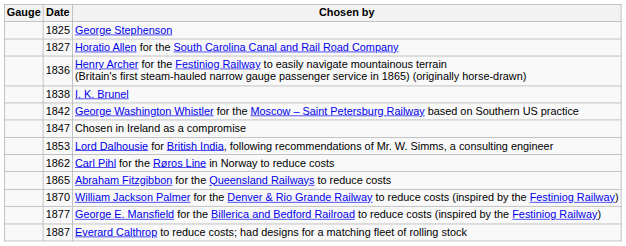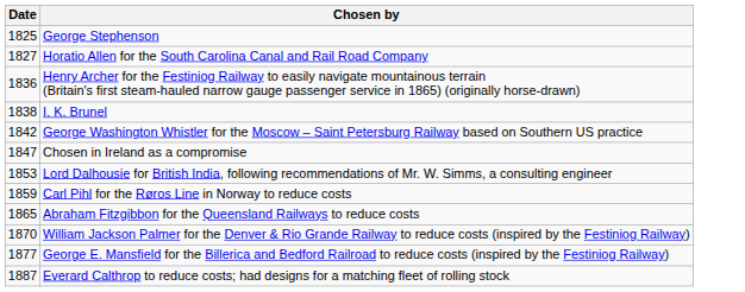- column: Gauge
Carl Pihl for the Røros Line in Norway to reduce costs | Date: 1862 -> 1859
